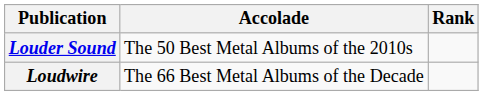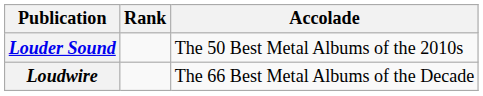columns swapped: Accolade <-> Rank
